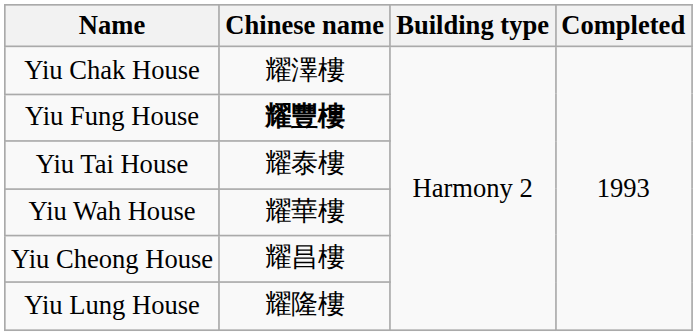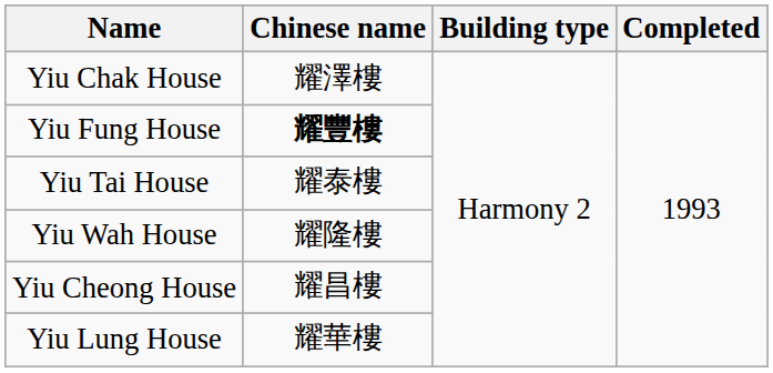Yiu Wah House | Chinese name: 耀華樓 -> 耀隆樓
Yiu Lung House | Chinese name: 耀隆樓 -> 耀華樓
